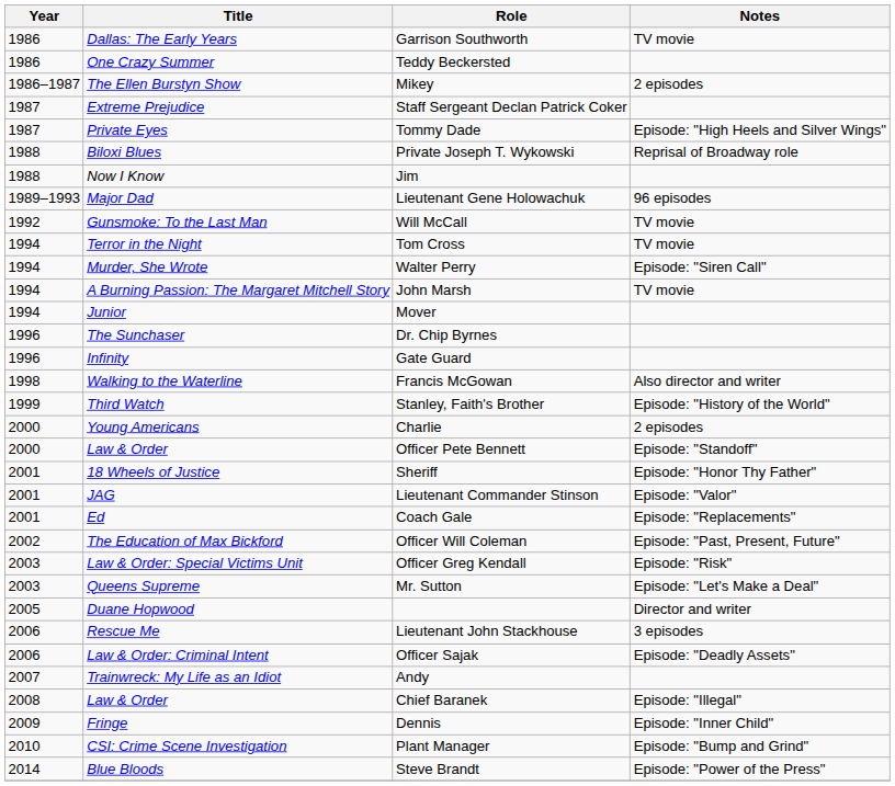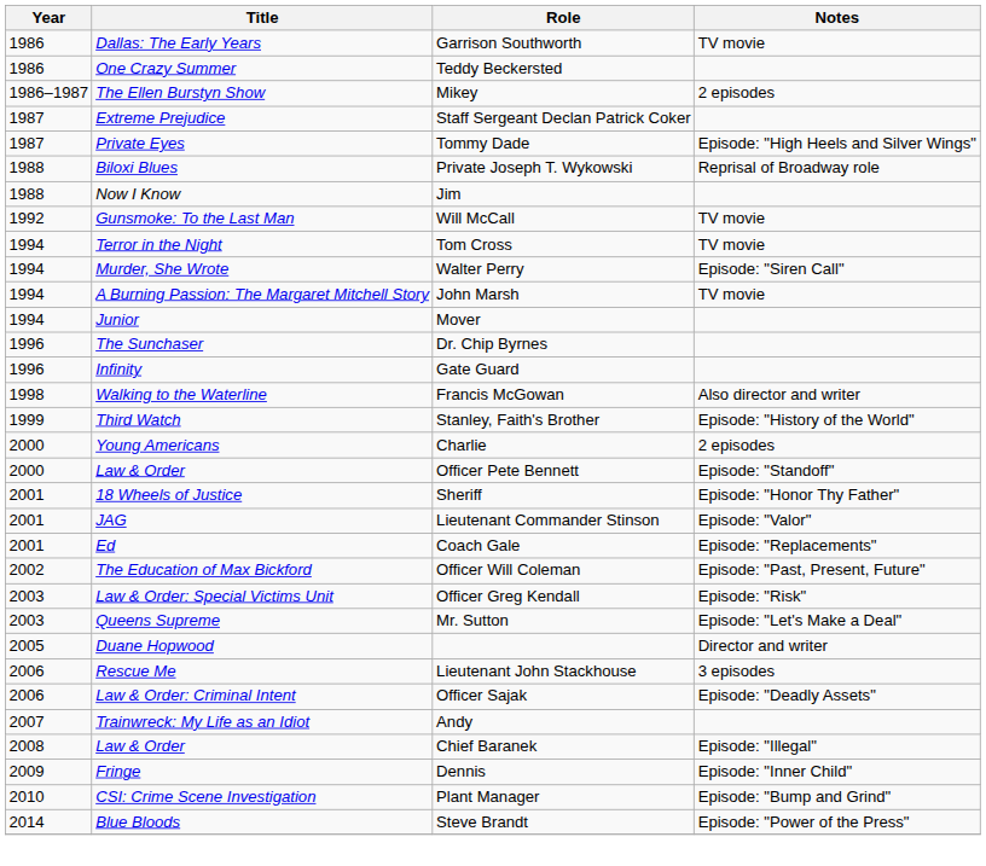- row: 1989–1993 | Major Dad | Lieutenant Gene Holowachuk | 96 episodes
